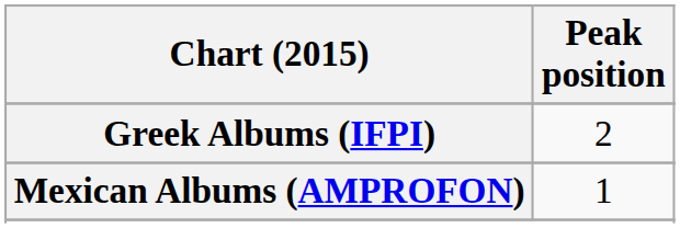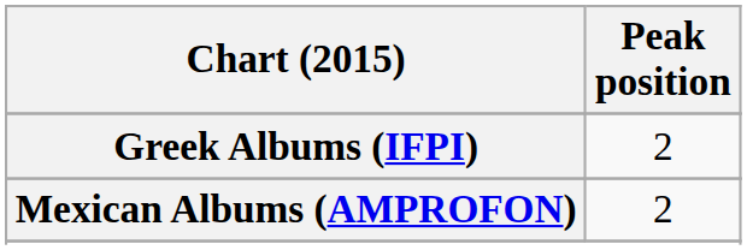Mexican Albums (AMPROFON) | Peak position: 1 -> 2
